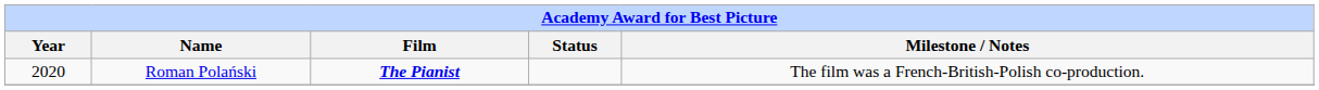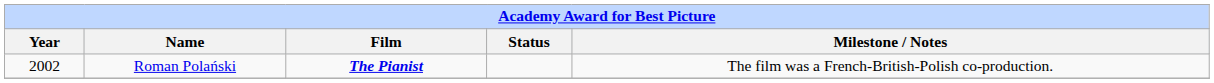Roman Polański | Year: 2020 -> 2002
